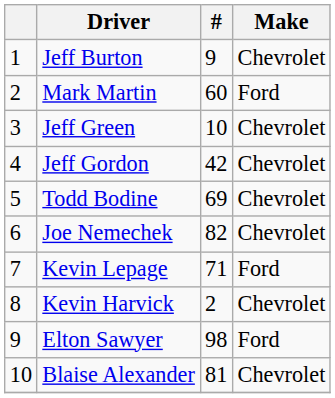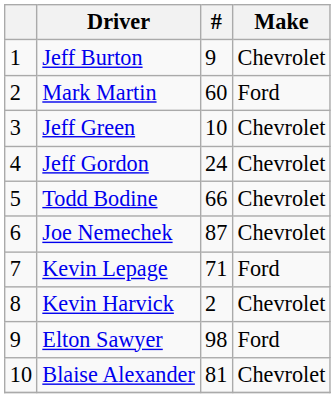Jeff Gordon | #: 42 -> 24
Todd Bodine | #: 69 -> 66
Joe Nemechek | #: 82 -> 87
